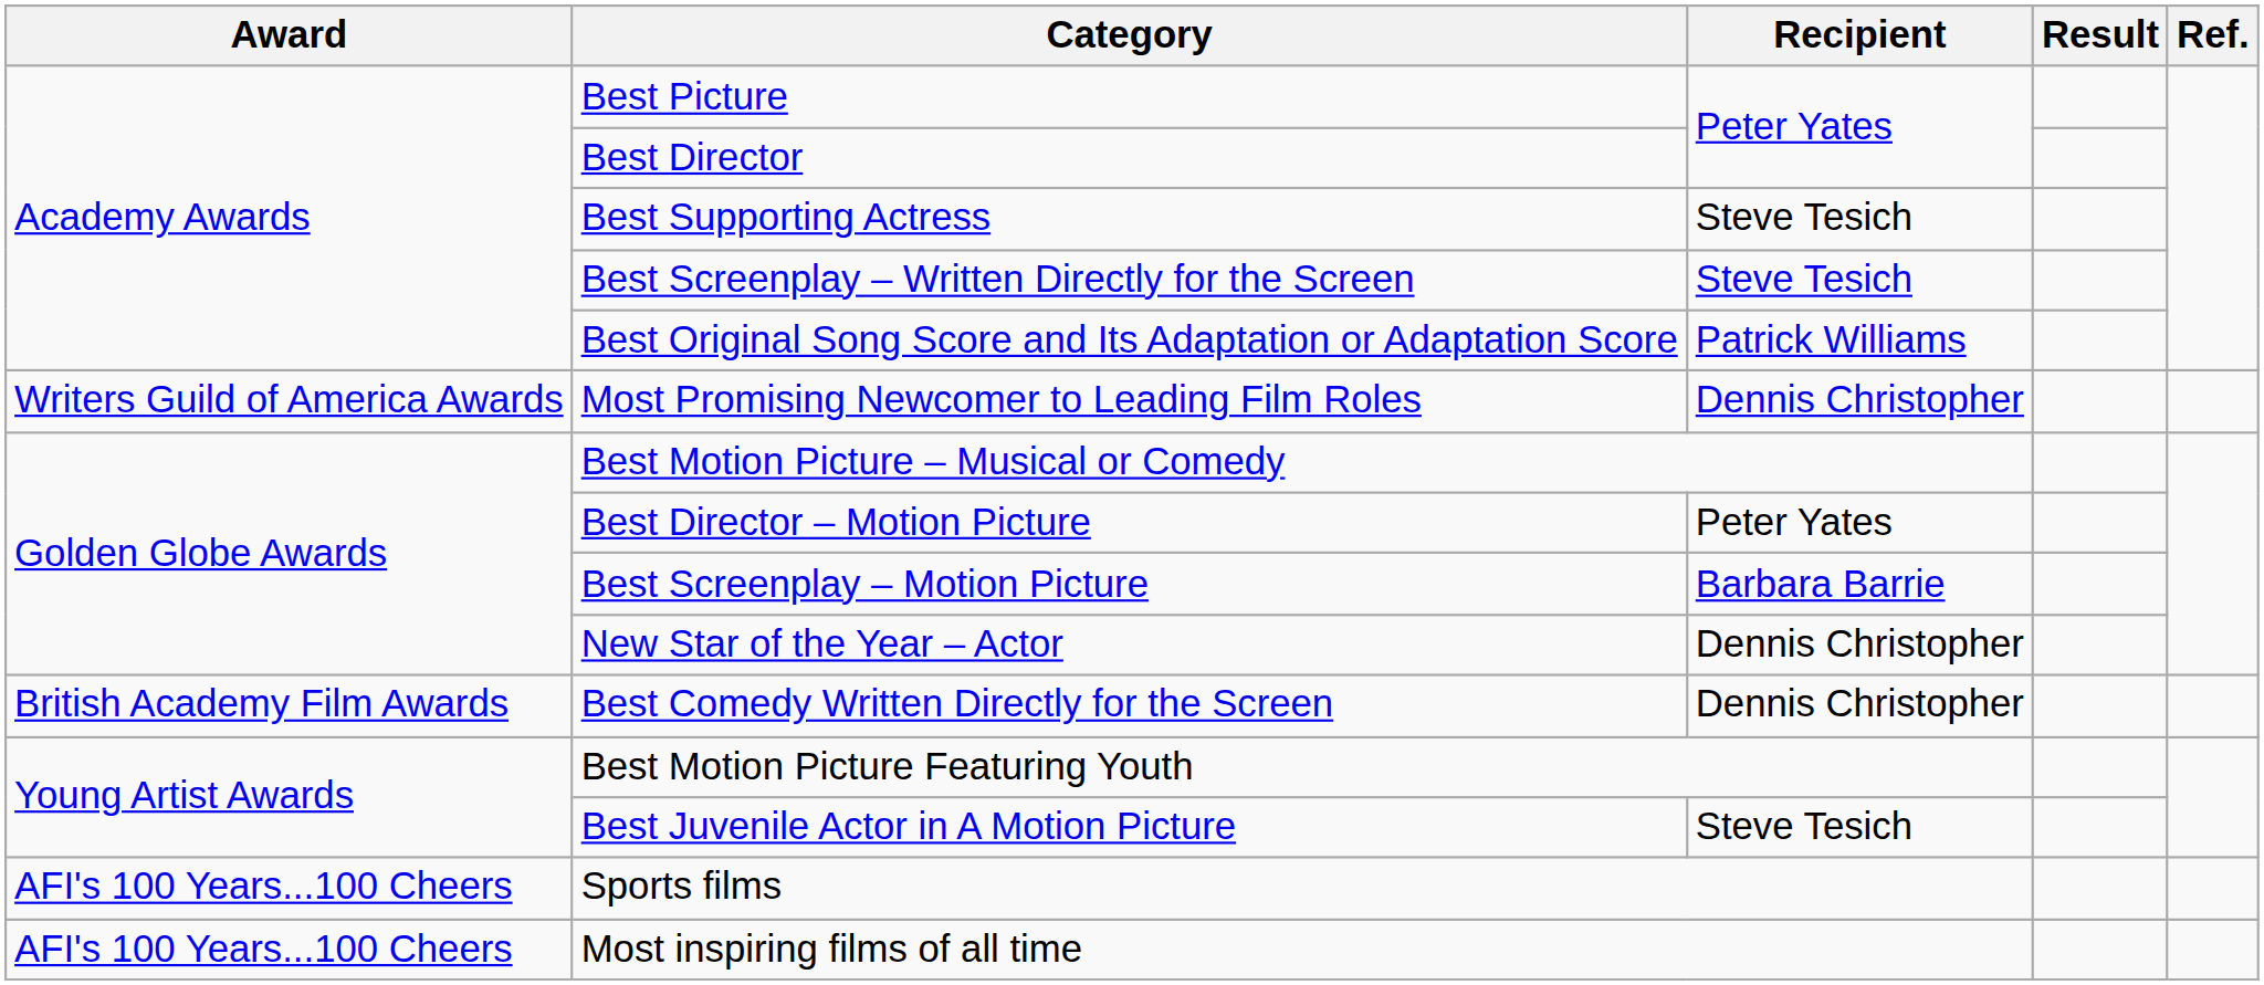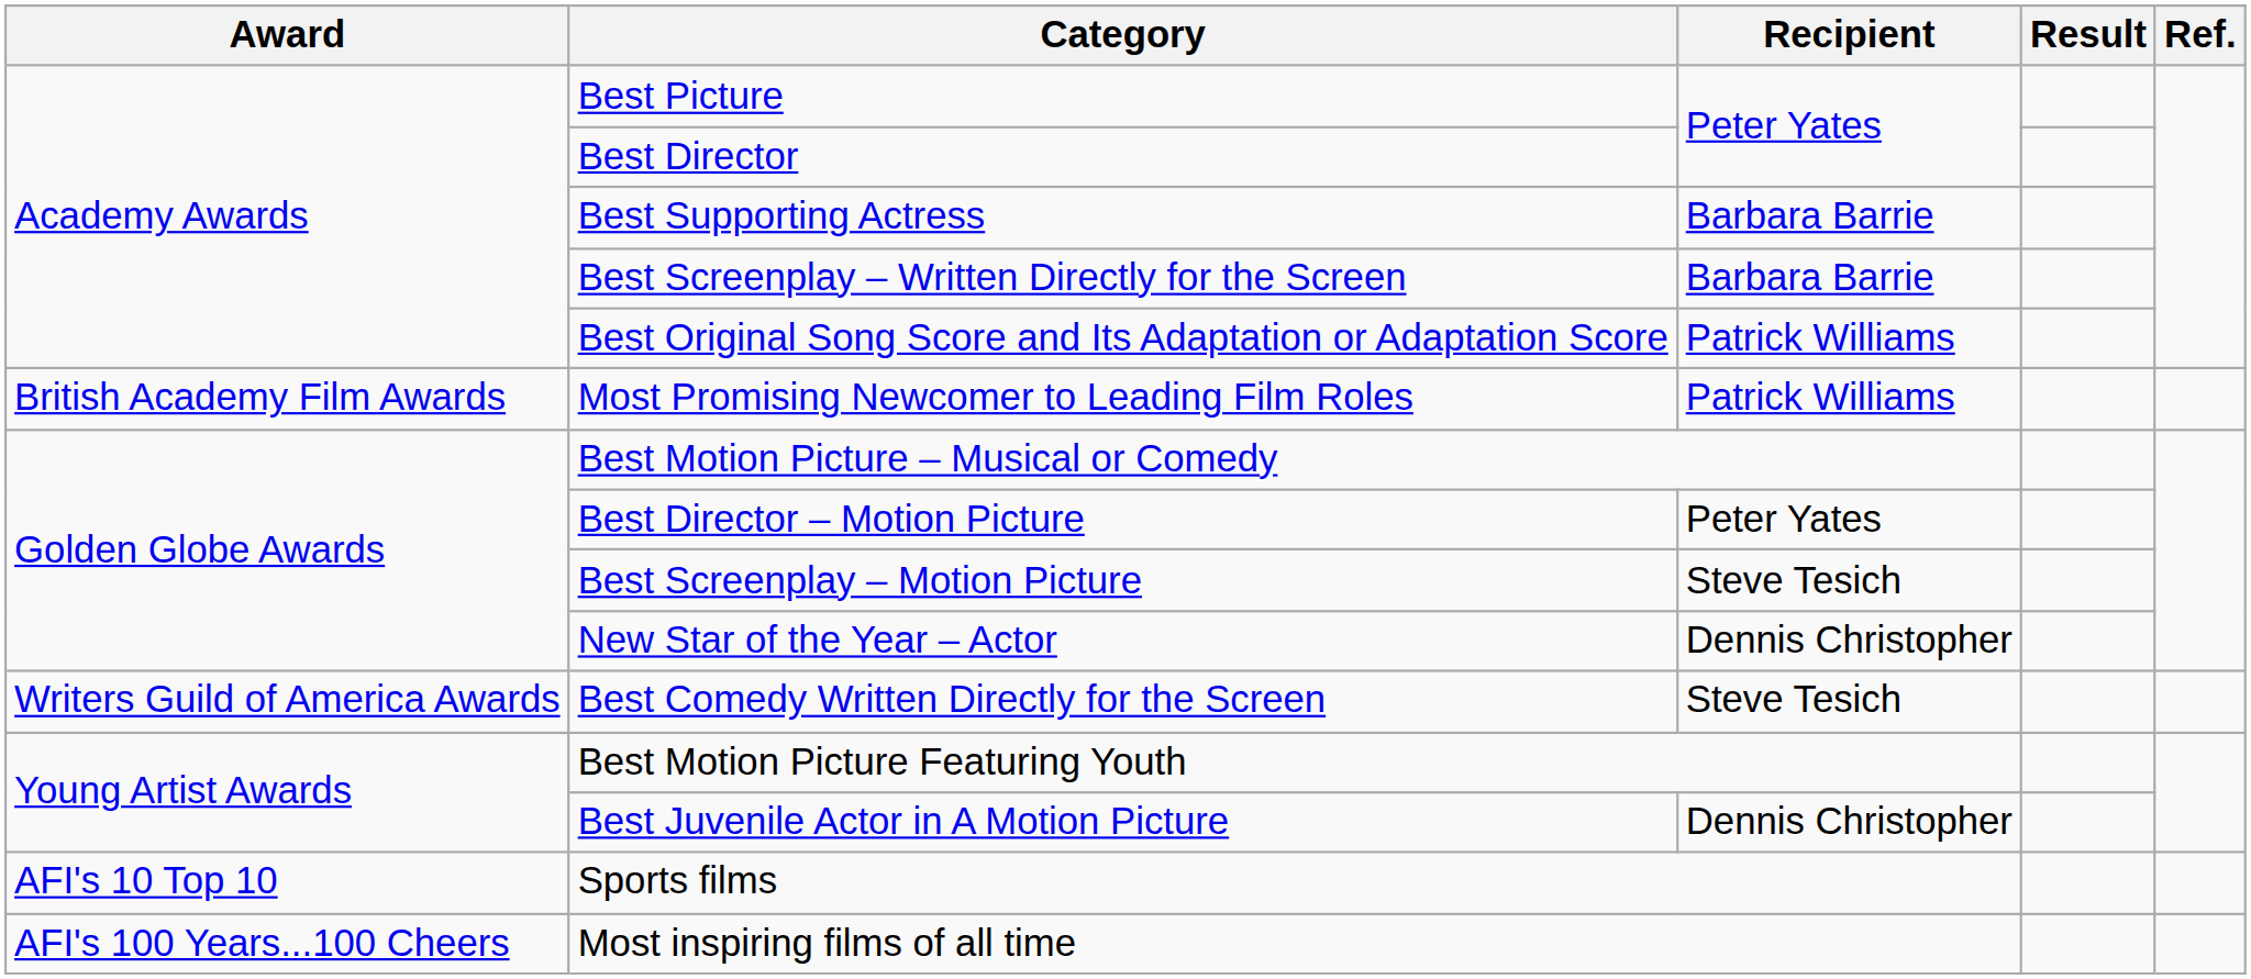Best Supporting Actress | Recipient: Steve Tesich -> Barbara Barrie
Best Screenplay – Written Directly for the Screen | Recipient: Steve Tesich -> Barbara Barrie
Most Promising Newcomer to Leading Film Roles | Award: Writers Guild of America Awards -> British Academy Film Awards
Most Promising Newcomer to Leading Film Roles | Recipient: Dennis Christopher -> Patrick Williams
Best Screenplay – Motion Picture | Recipient: Barbara Barrie -> Steve Tesich
Best Comedy Written Directly for the Screen | Award: British Academy Film Awards -> Writers Guild of America Awards
Best Comedy Written Directly for the Screen | Recipient: Dennis Christopher -> Steve Tesich
Best Juvenile Actor in A Motion Picture | Recipient: Steve Tesich -> Dennis Christopher
Sports films | Award: AFI's 100 Years...100 Cheers -> AFI's 10 Top 10
